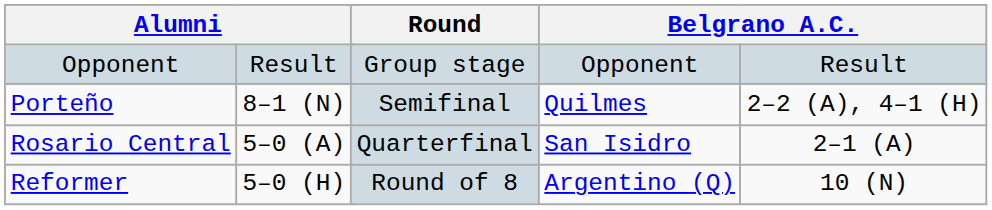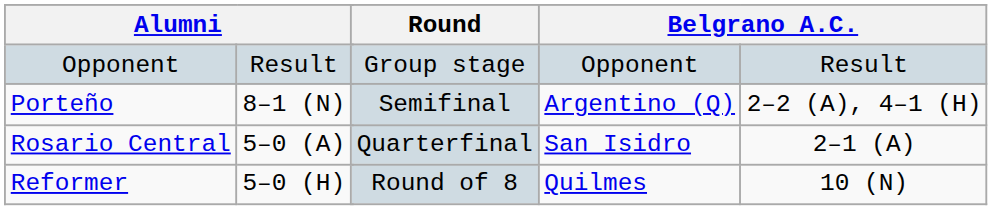Porteño | column 5: Quilmes -> Argentino (Q)
Reformer | column 5: Argentino (Q) -> Quilmes
